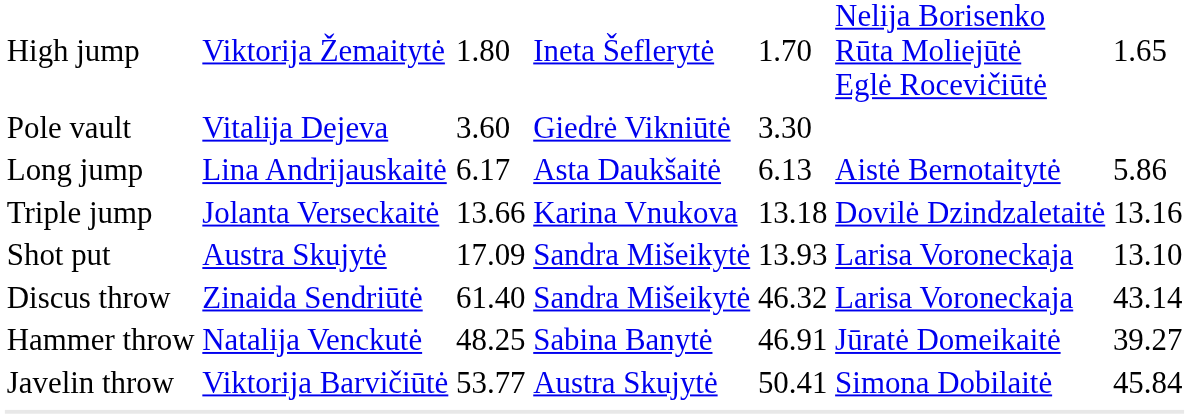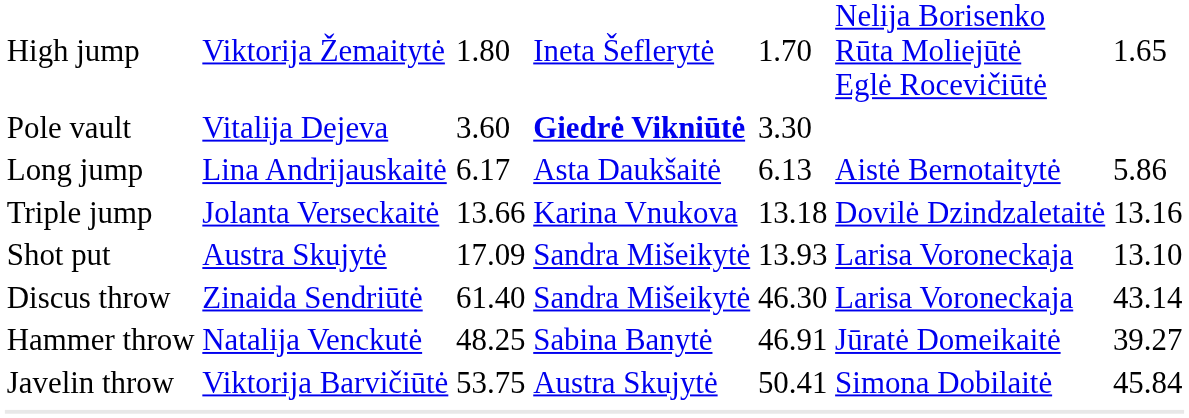Pole vault | column 4: normal -> bold
Discus throw | column 5: 46.32 -> 46.30
Javelin throw | column 3: 53.77 -> 53.75
